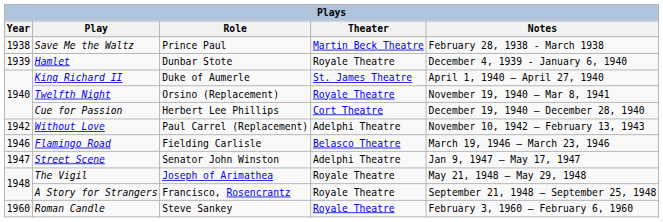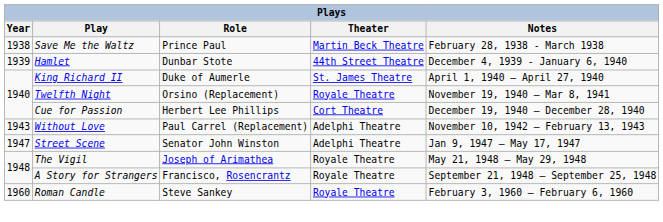Hamlet | Theater: Royale Theatre -> 44th Street Theatre
Without Love | Year: 1942 -> 1943
- row: 1946 | Flamingo Road | Fielding Carlisle | Belasco Theatre | March 19, 1946 – March 23, 1946
